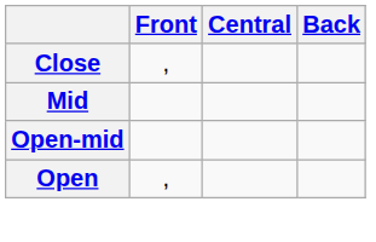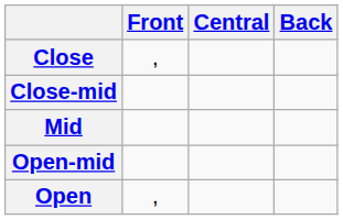+ row: Close-mid
